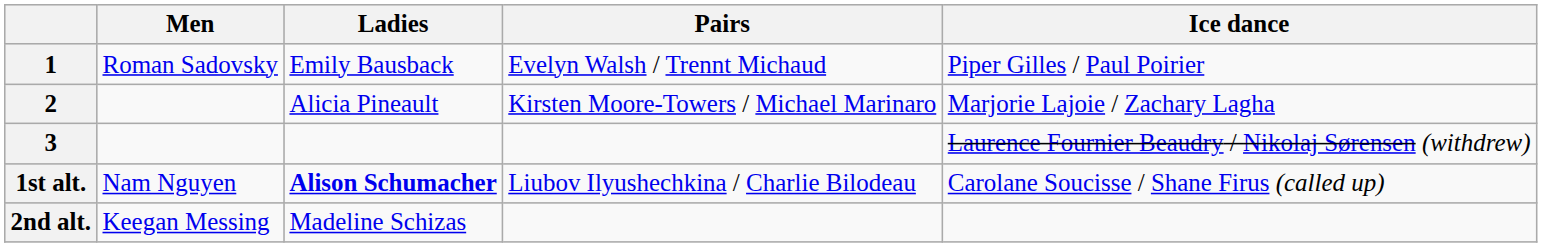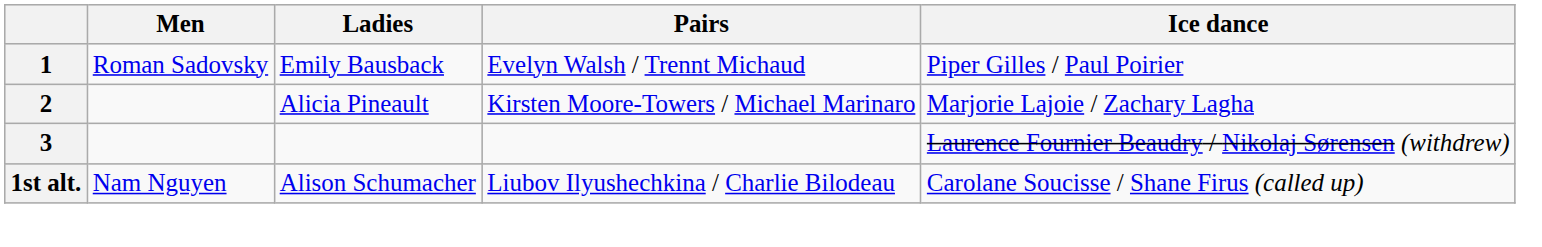1st alt. | Ladies: bold -> normal
- row: 2nd alt. | Keegan Messing | Madeline Schizas
